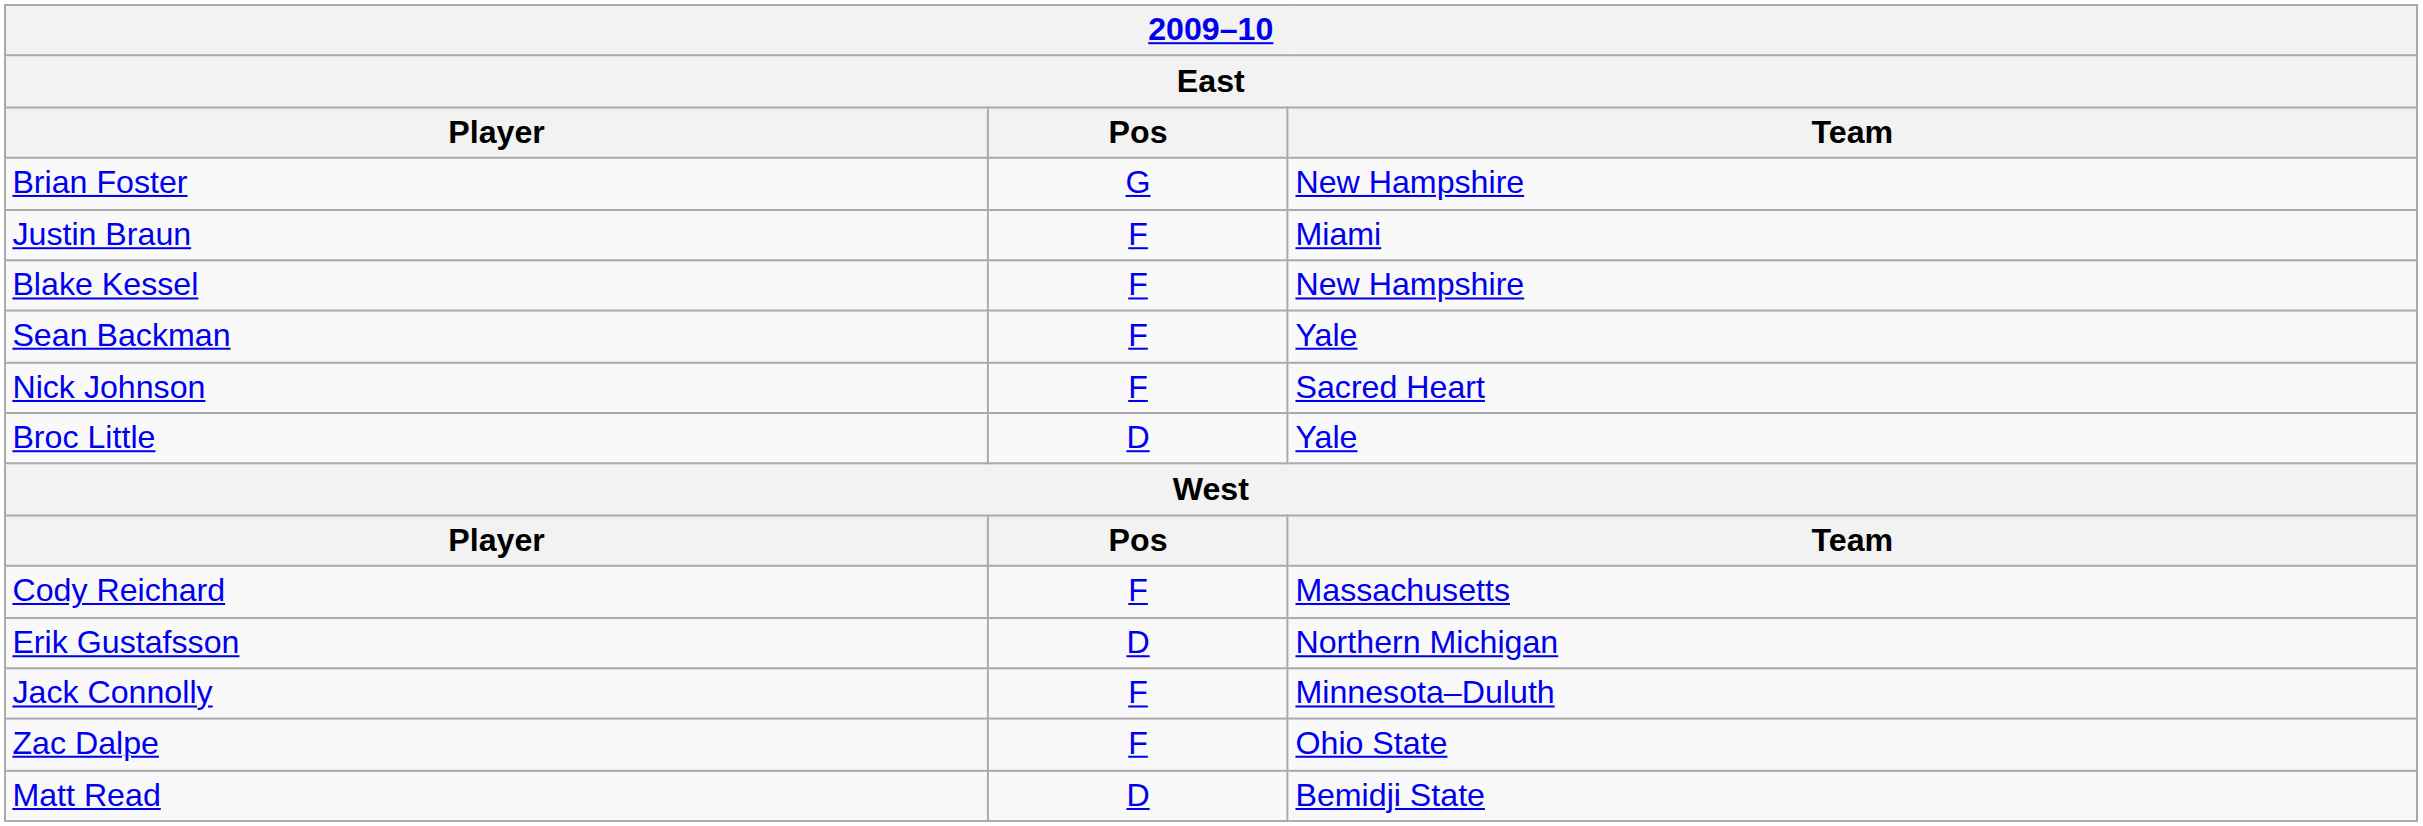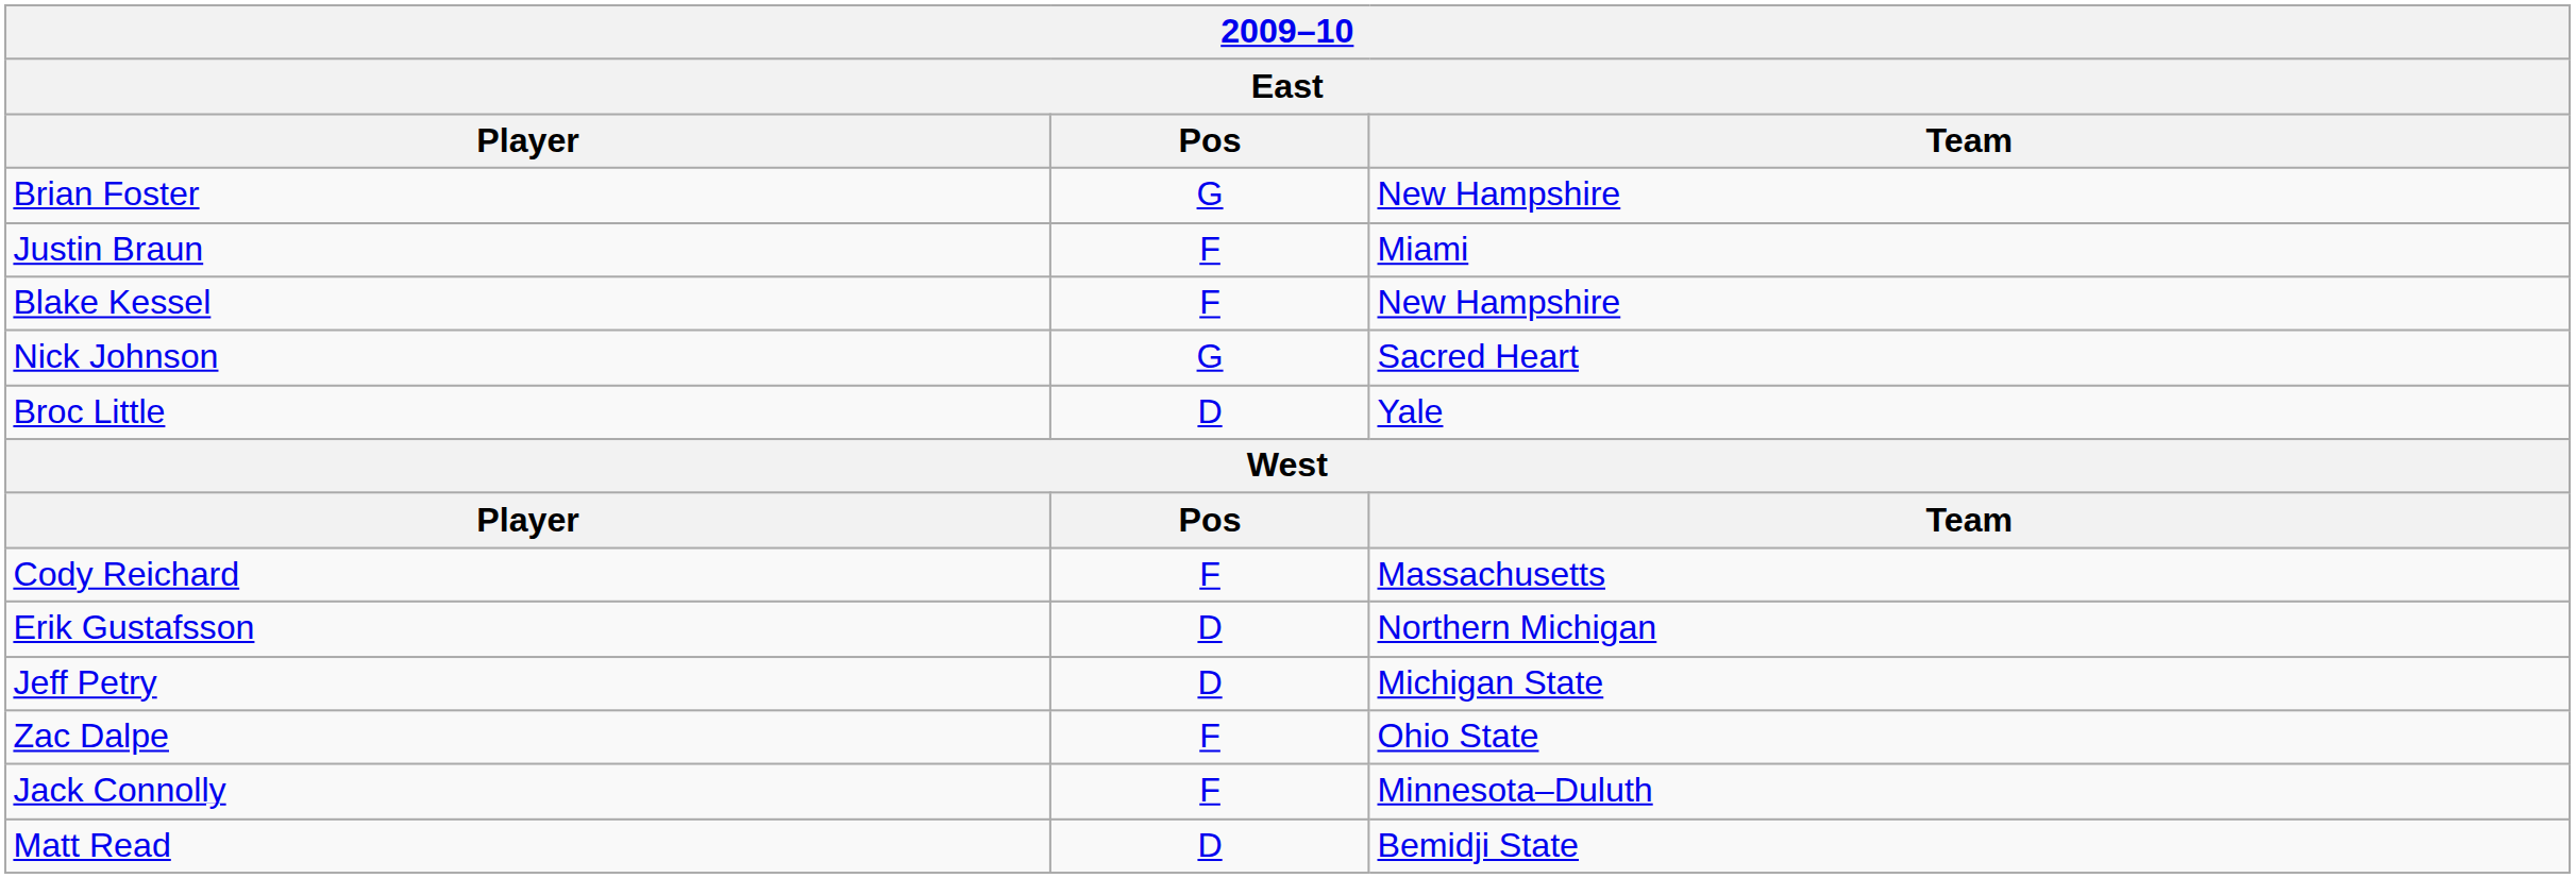- row: Sean Backman | F | Yale
Nick Johnson | Pos: F -> G
+ row: Jeff Petry | D | Michigan State
rows swapped: Jack Connolly <-> Zac Dalpe
